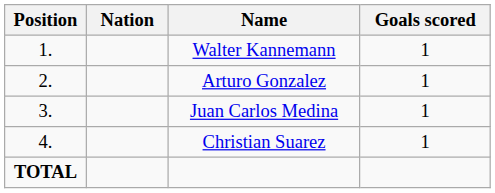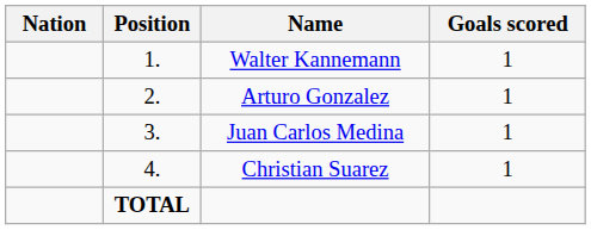columns swapped: Position <-> Nation
